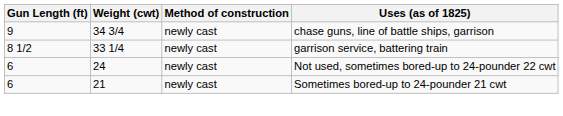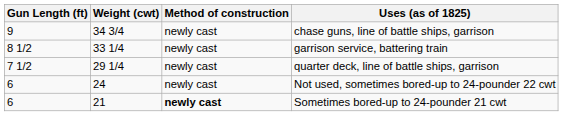+ row: 7 1/2 | 29 1/4 | newly cast | quarter deck, line of battle ships, garrison
Sometimes bored-up to 24-pounder 21 cwt | Method of construction: normal -> bold
